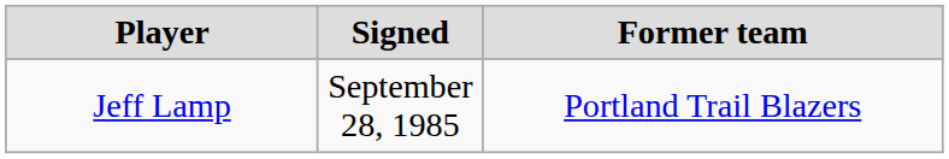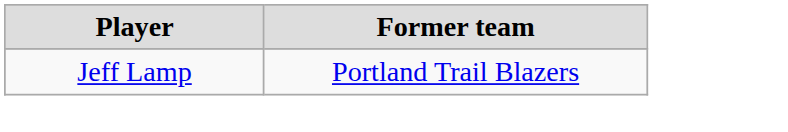- column: Signed | September 28, 1985
